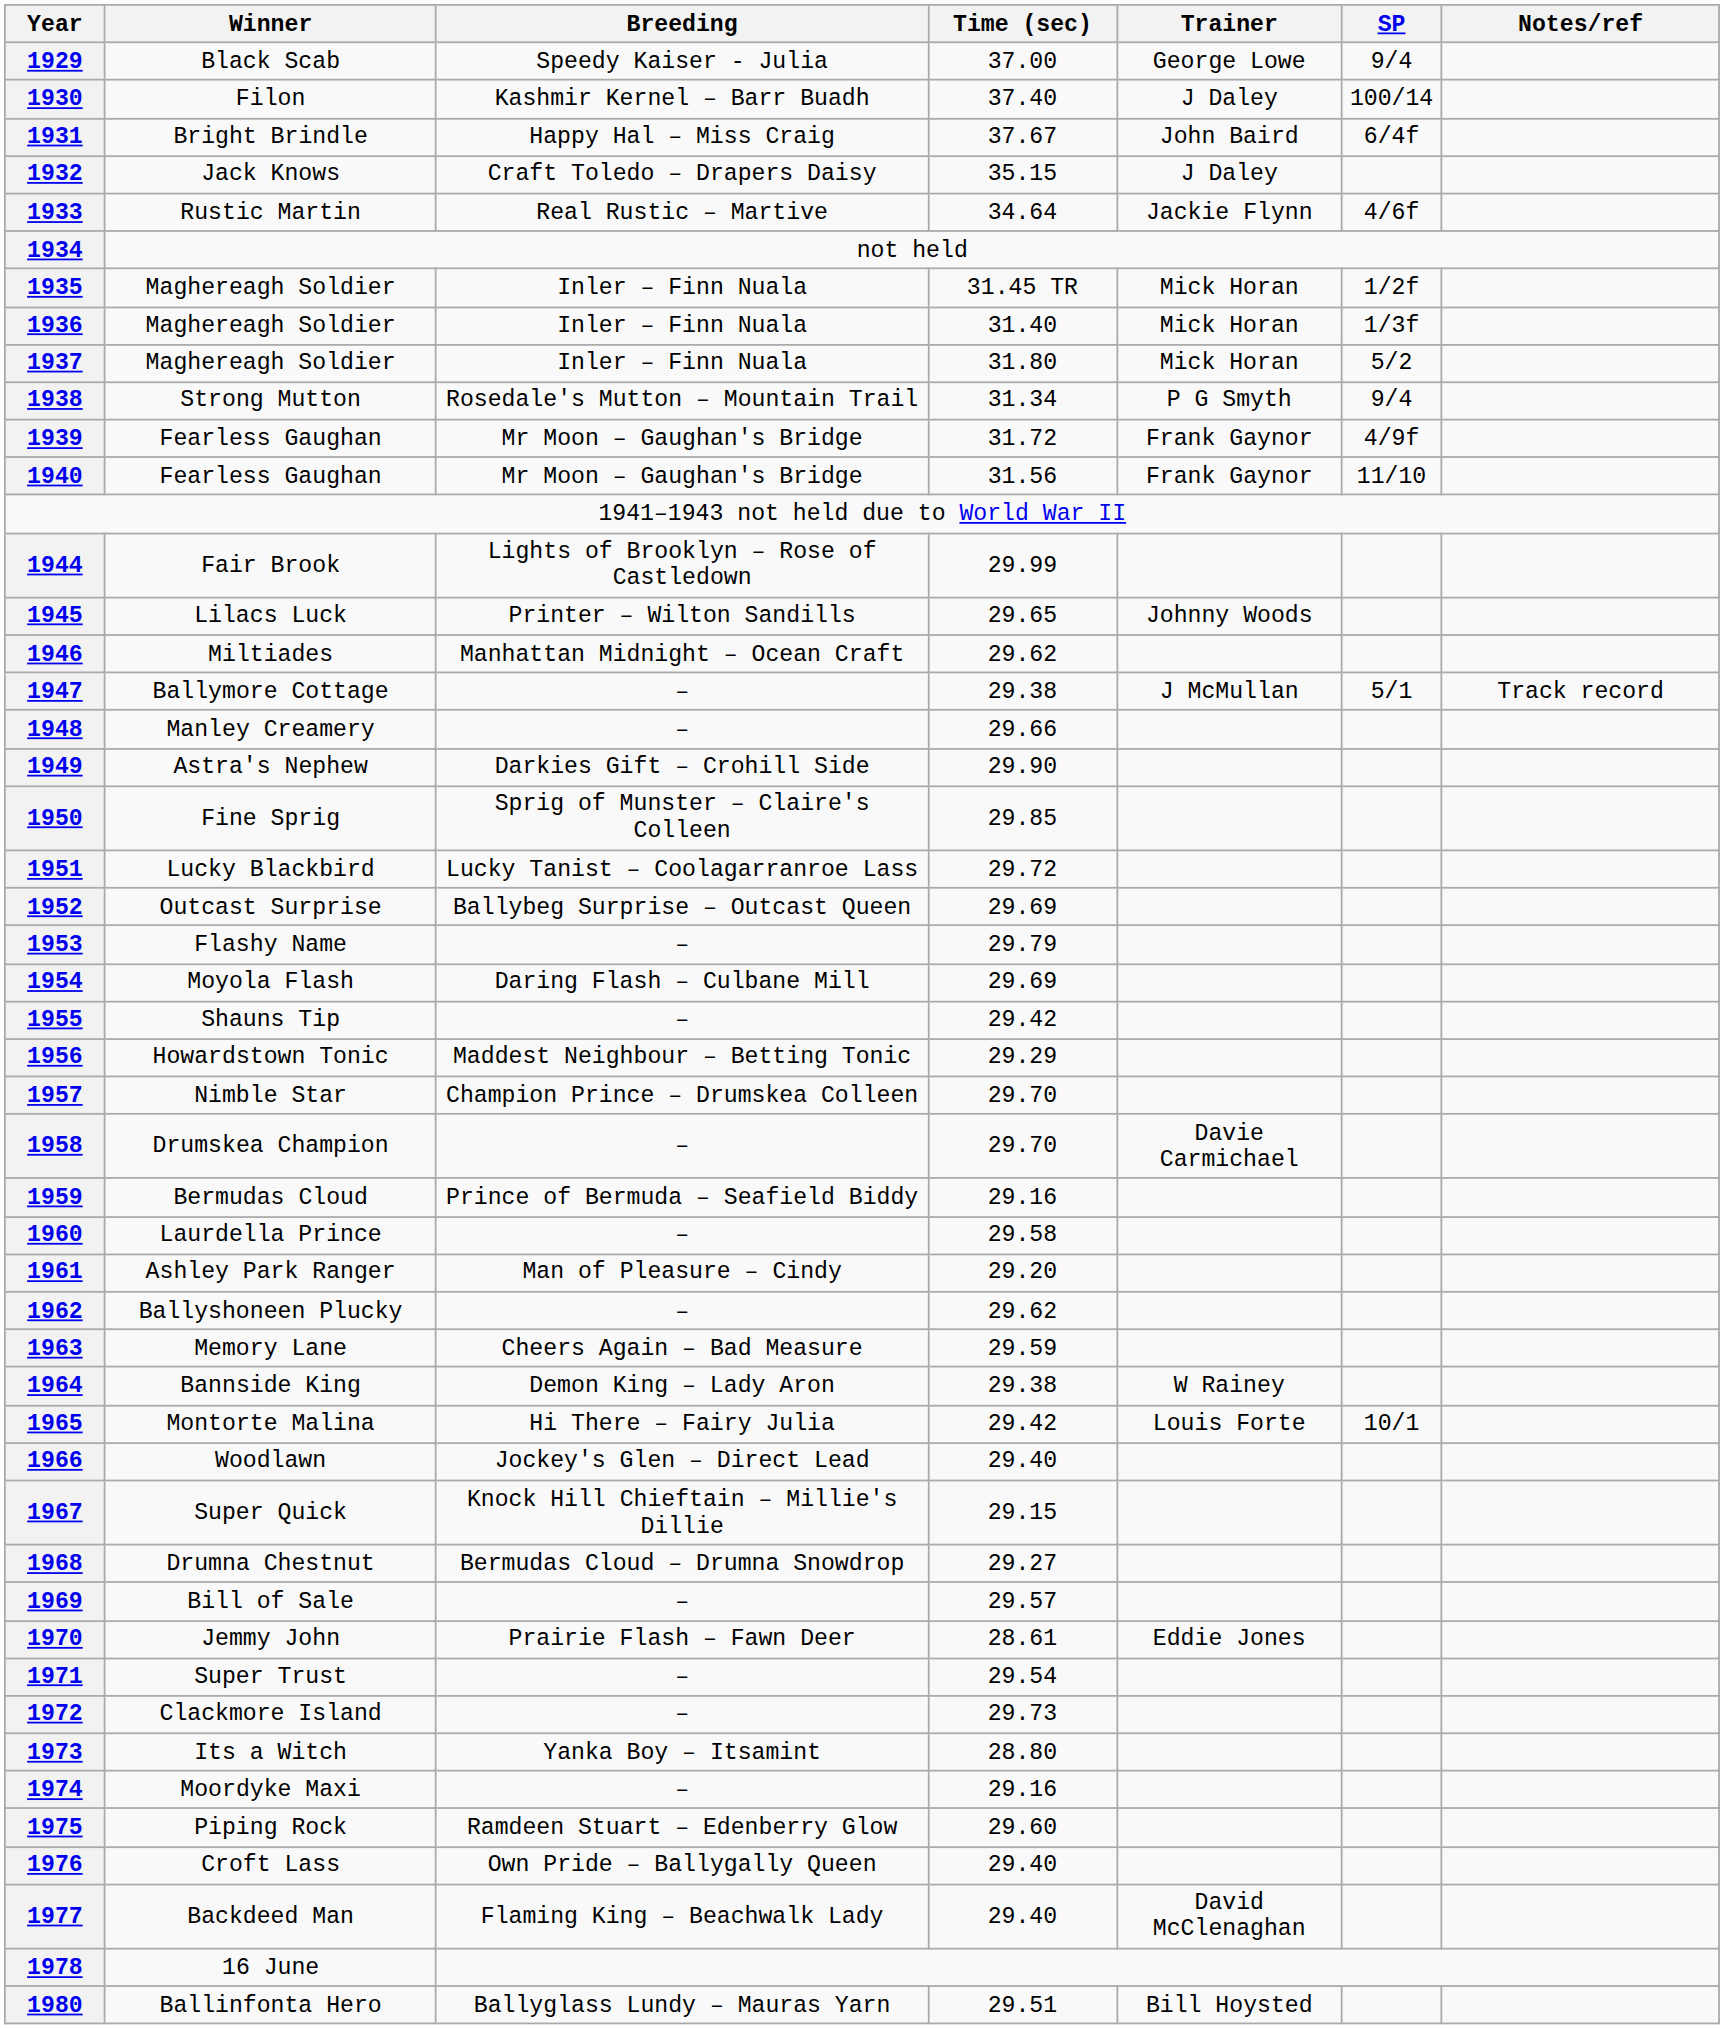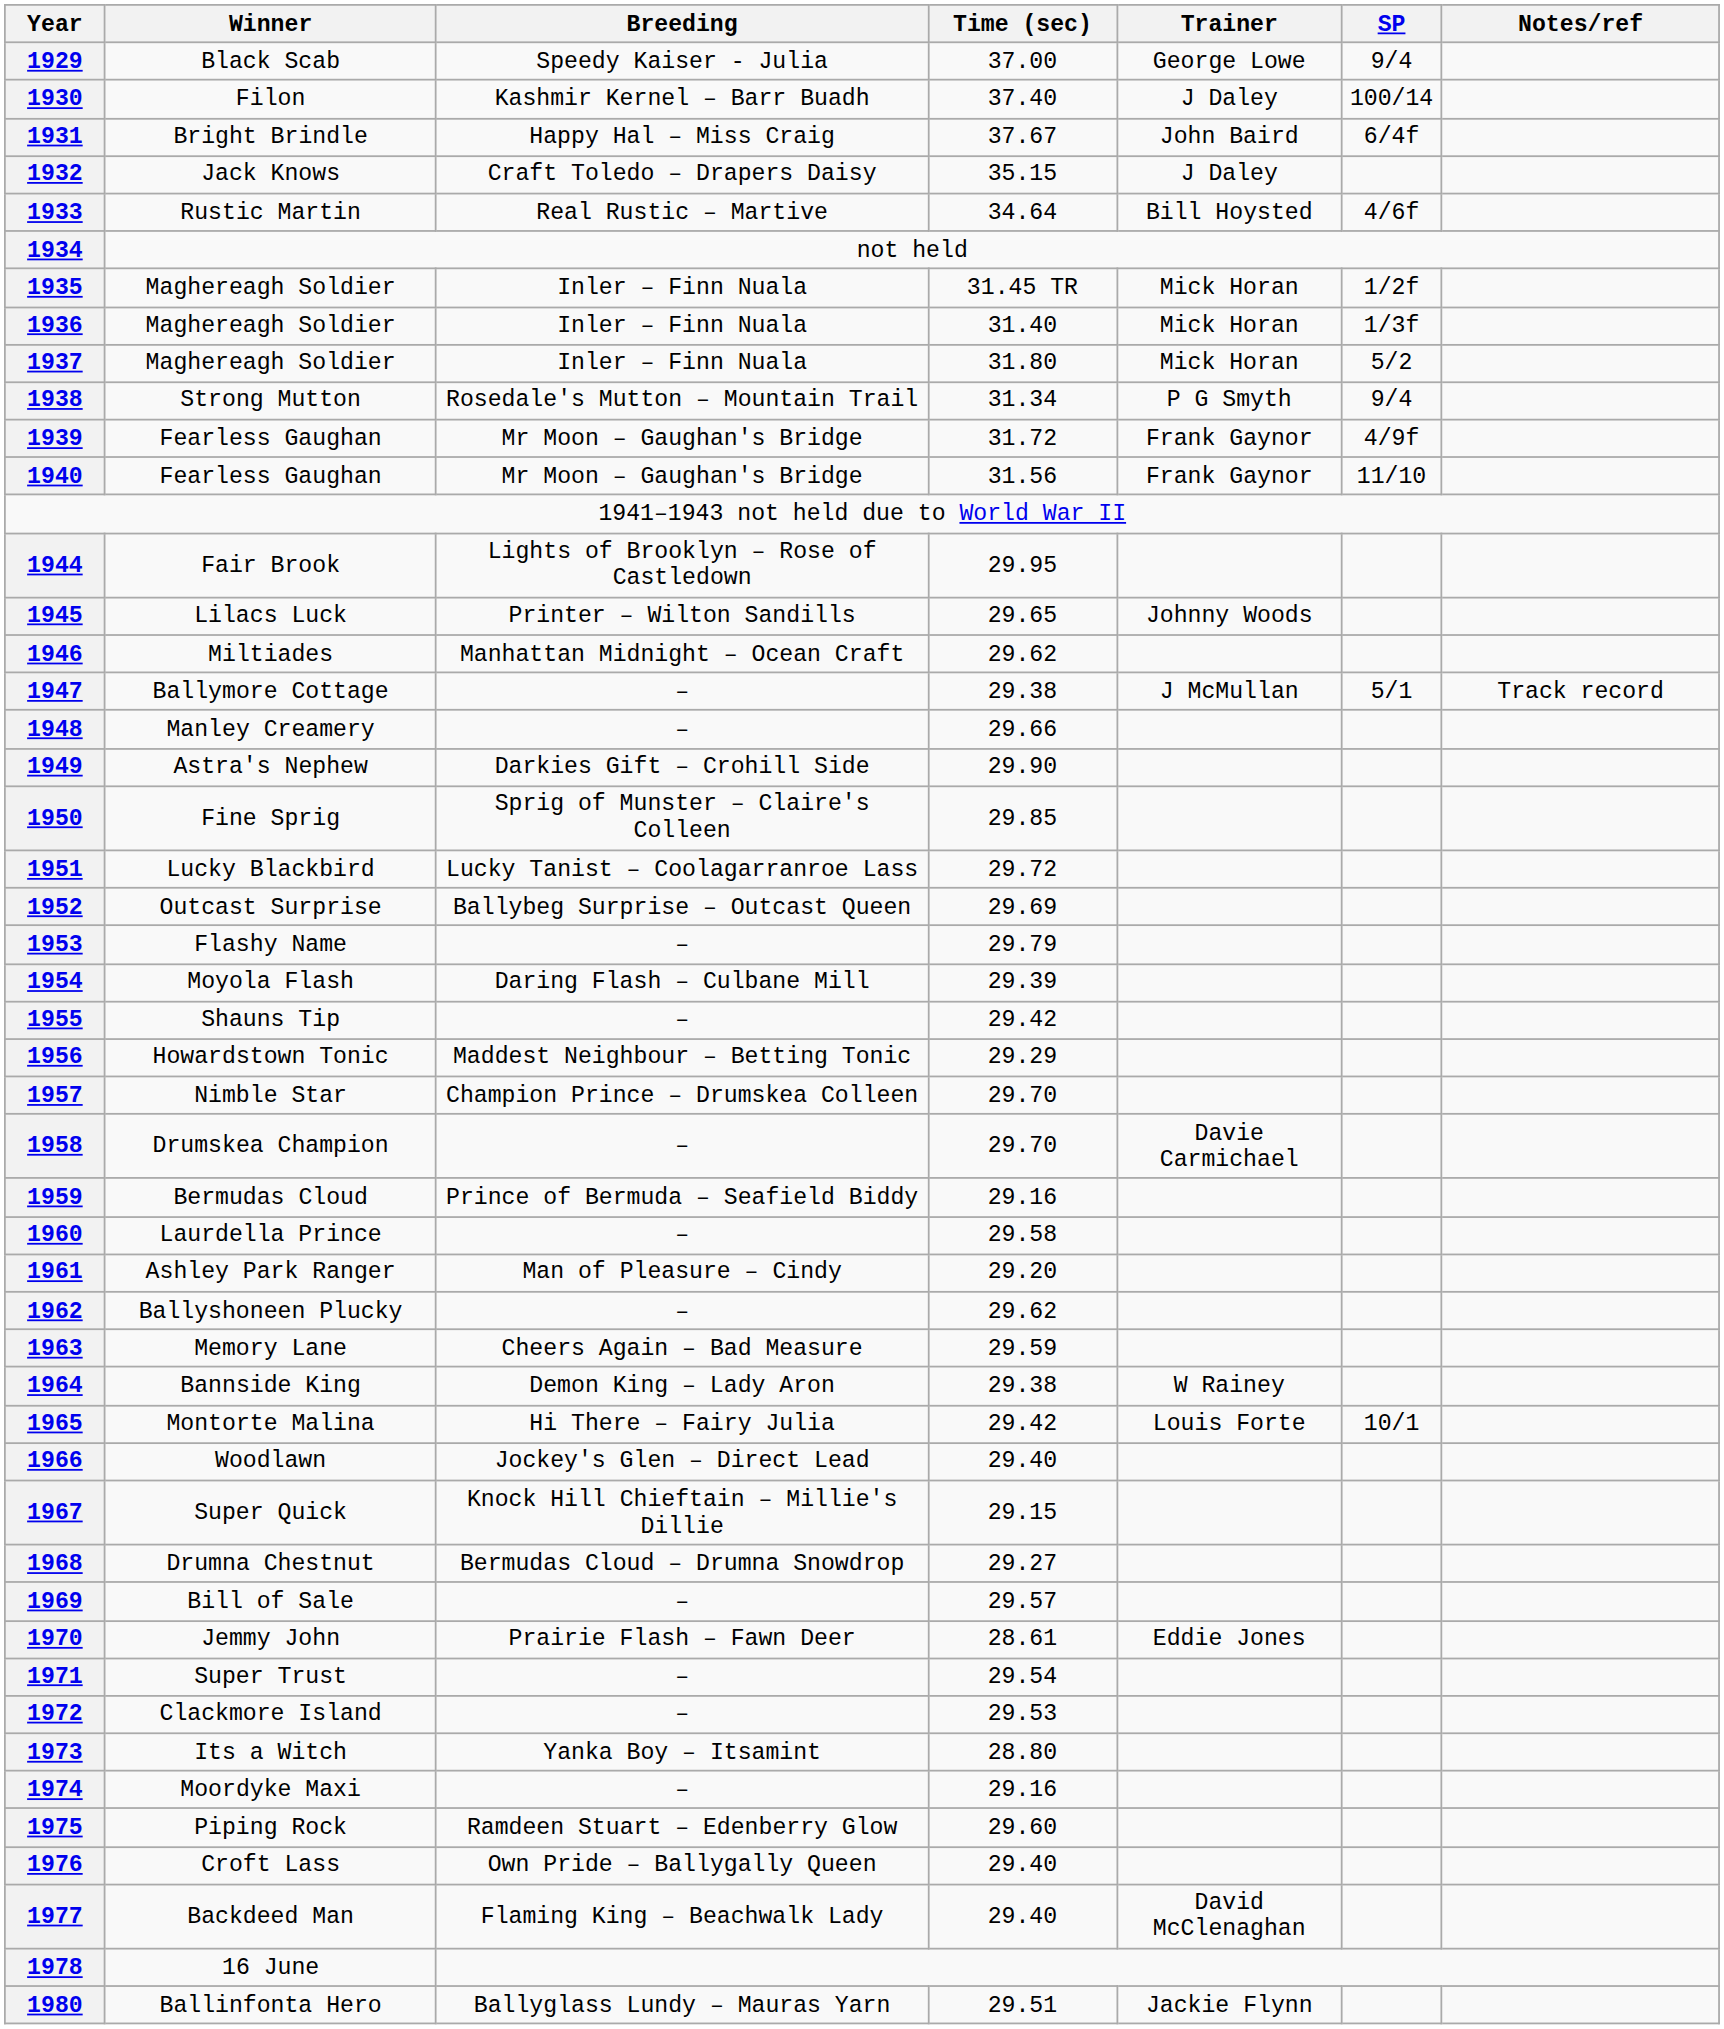1933 | Trainer: Jackie Flynn -> Bill Hoysted
1944 | Time (sec): 29.99 -> 29.95
1954 | Time (sec): 29.69 -> 29.39
1972 | Time (sec): 29.73 -> 29.53
1980 | Trainer: Bill Hoysted -> Jackie Flynn
